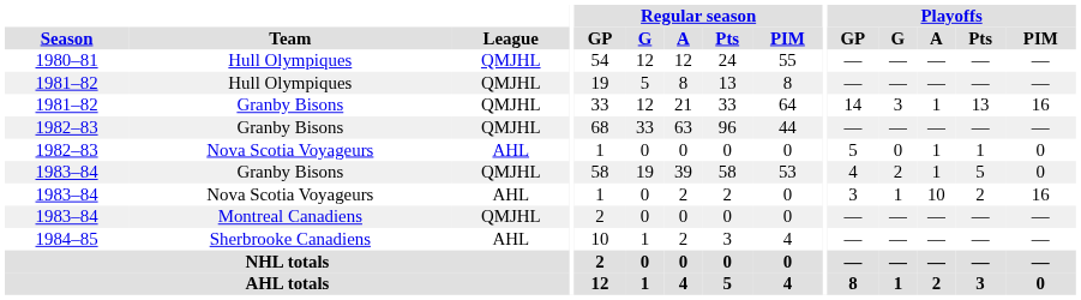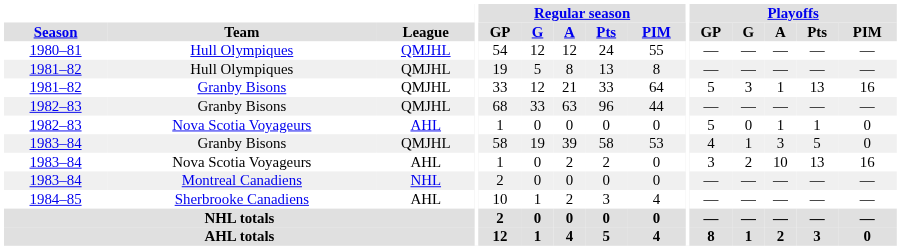1981–82 / Granby Bisons | Playoffs / GP: 14 -> 5
1983–84 / Granby Bisons | Playoffs / G: 2 -> 1
1983–84 / Granby Bisons | Playoffs / A: 1 -> 3
1983–84 / Nova Scotia Voyageurs | Playoffs / G: 1 -> 2
1983–84 / Nova Scotia Voyageurs | Playoffs / Pts: 2 -> 13
1983–84 / Montreal Canadiens | League: QMJHL -> NHL
